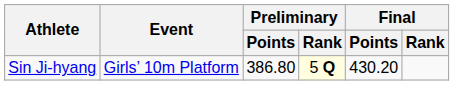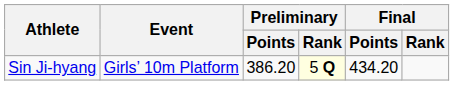Sin Ji-hyang | Preliminary / Points: 386.80 -> 386.20
Sin Ji-hyang | Final / Points: 430.20 -> 434.20
